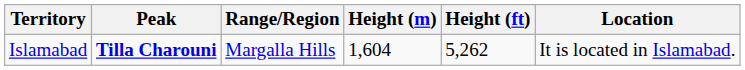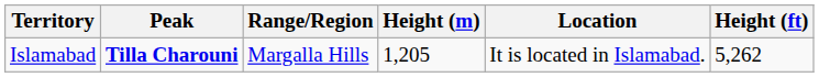columns swapped: Height (ft) <-> Location
Islamabad | Height (m): 1,604 -> 1,205
